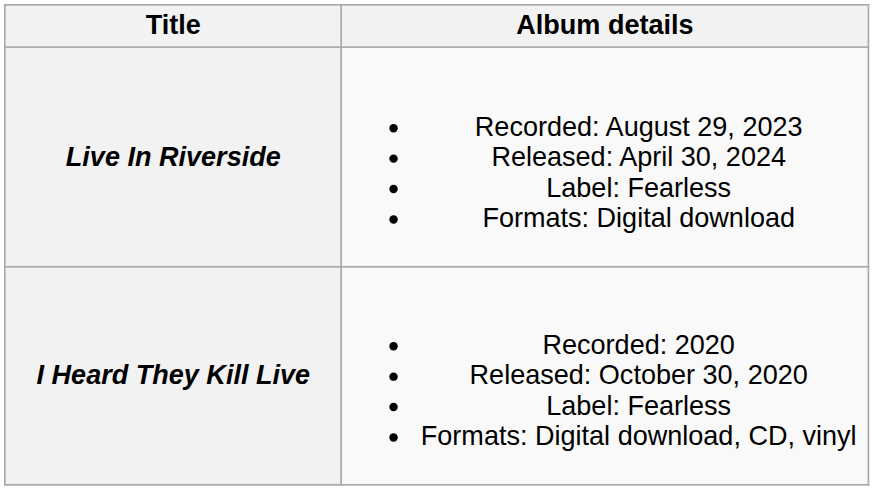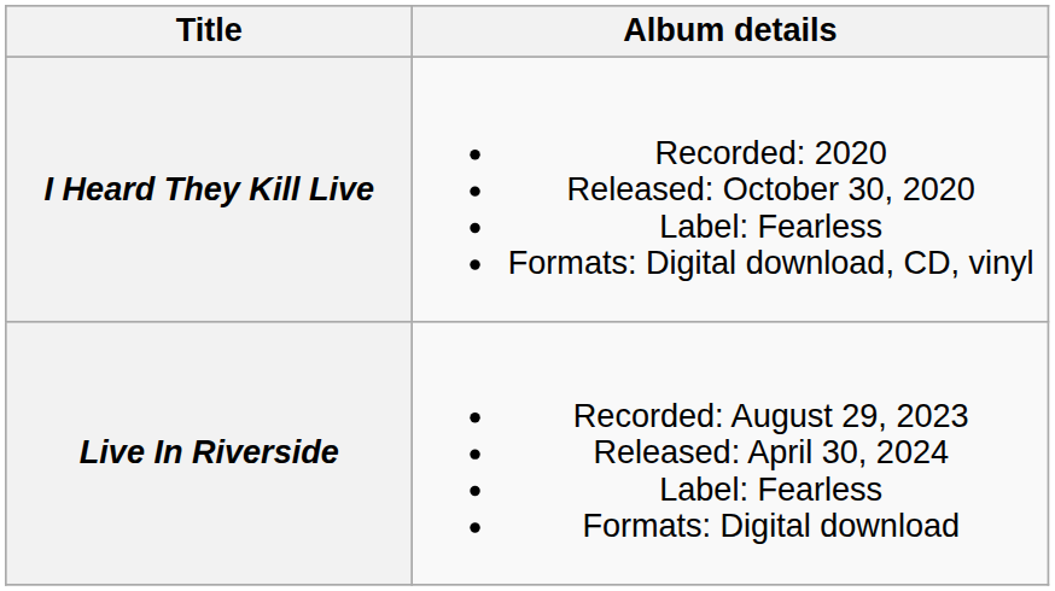rows swapped: I Heard They Kill Live <-> Live In Riverside
